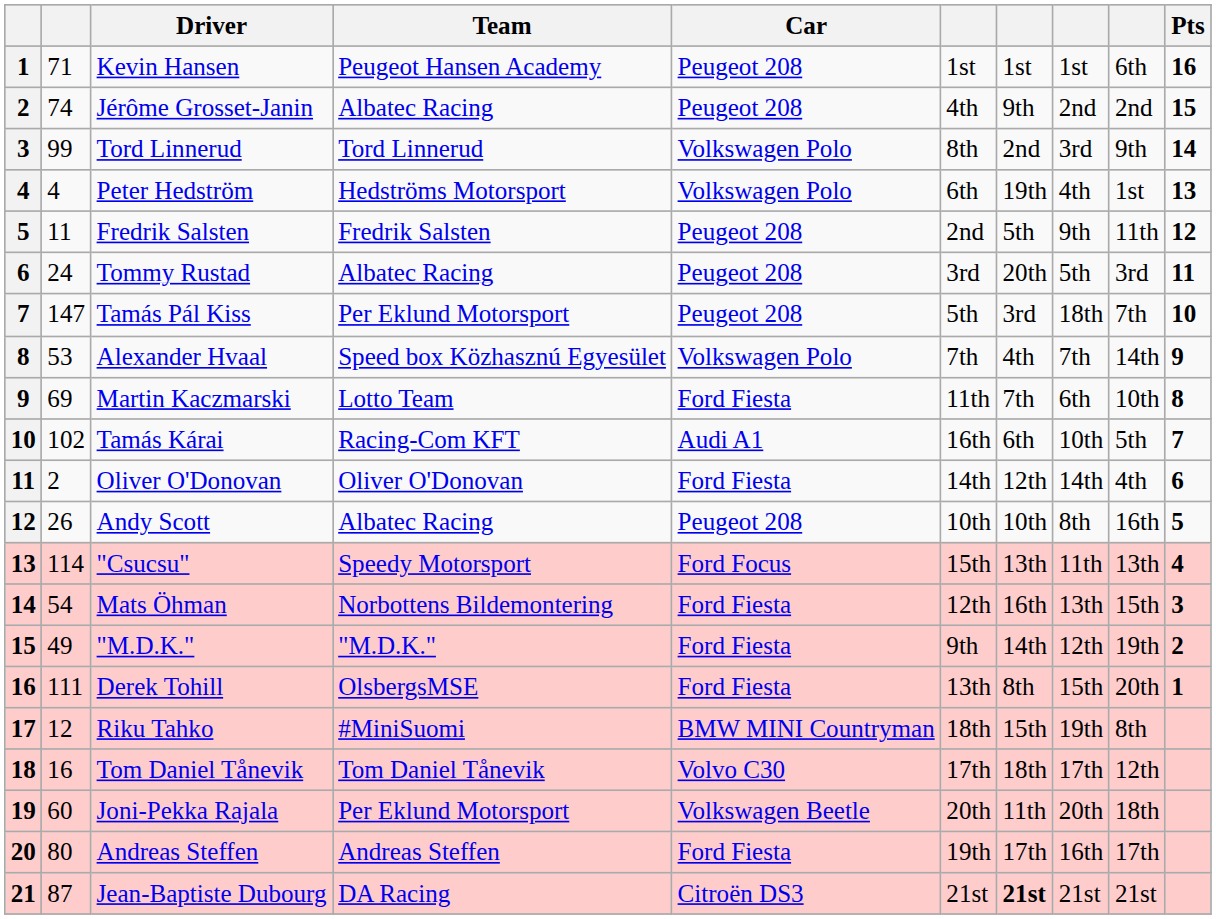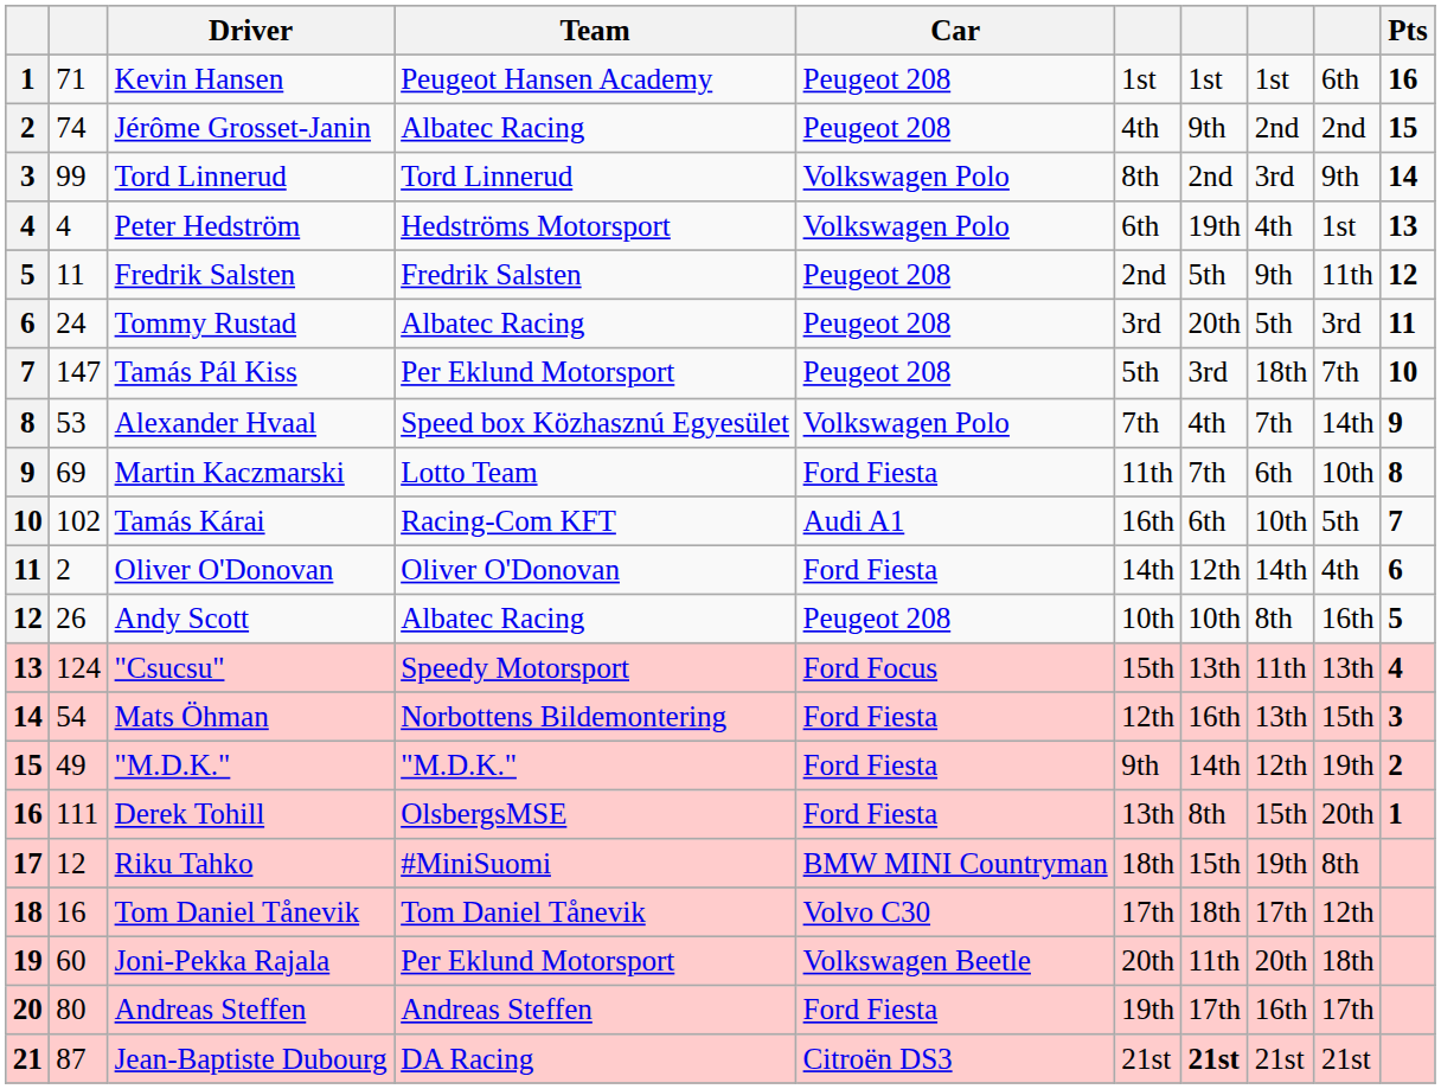"Csucsu" | column 2: 114 -> 124
